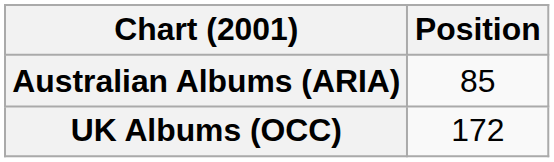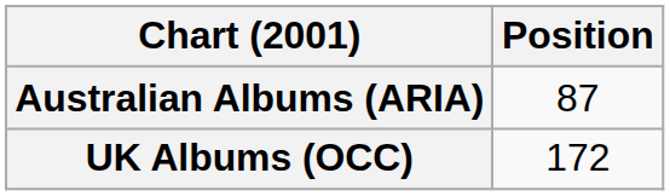Australian Albums (ARIA) | Position: 85 -> 87
